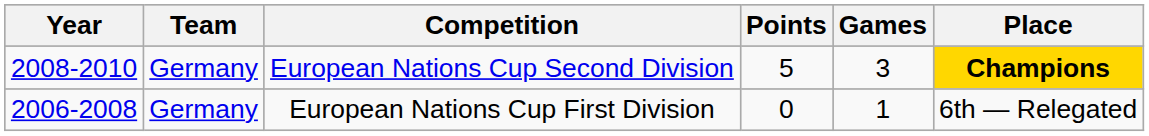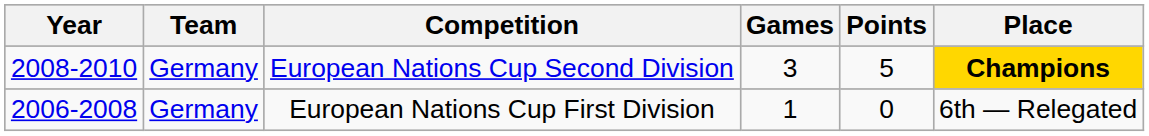columns swapped: Games <-> Points
